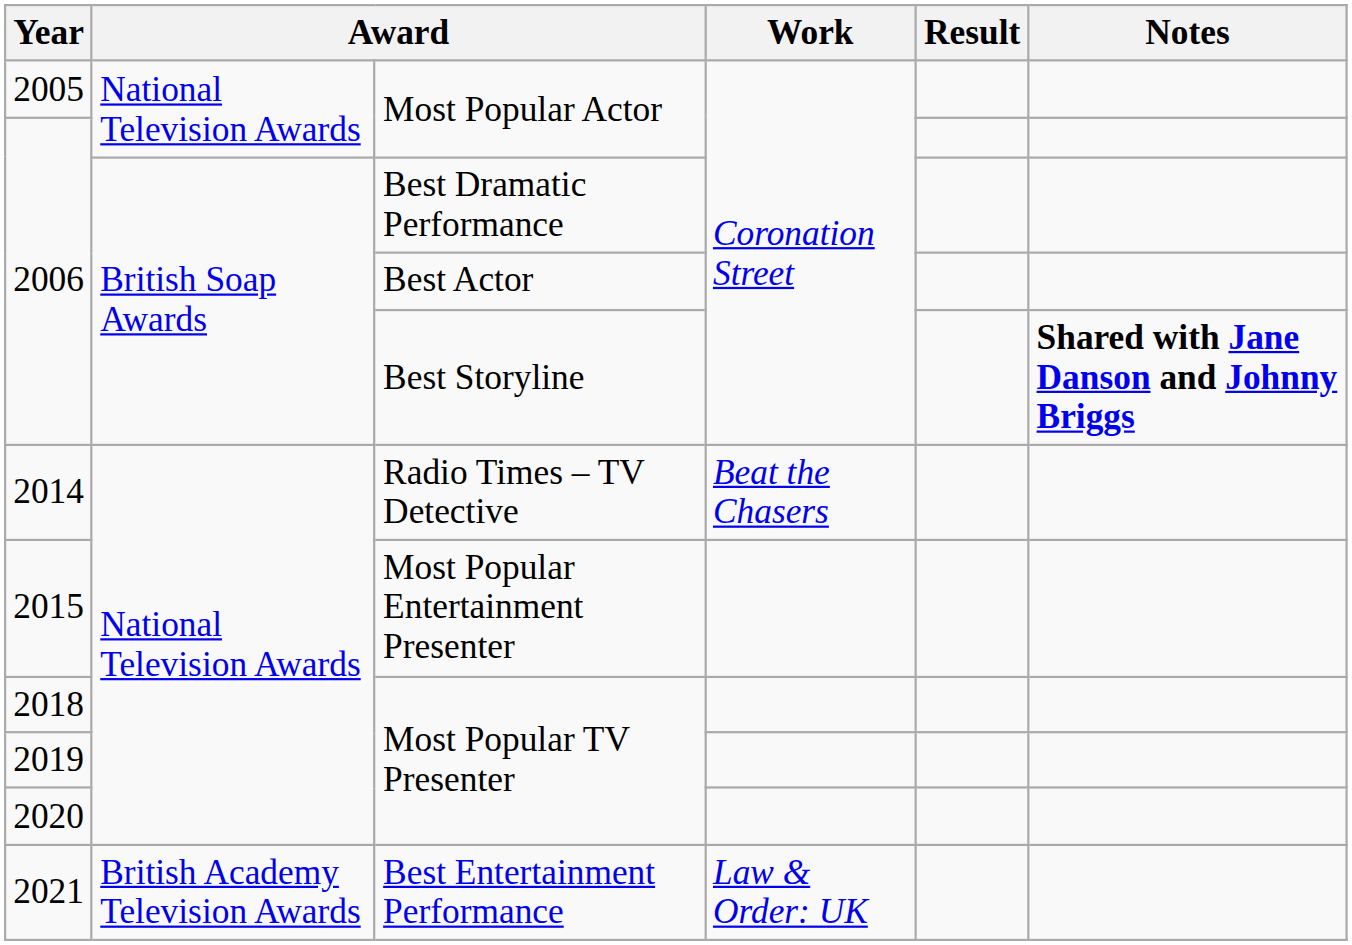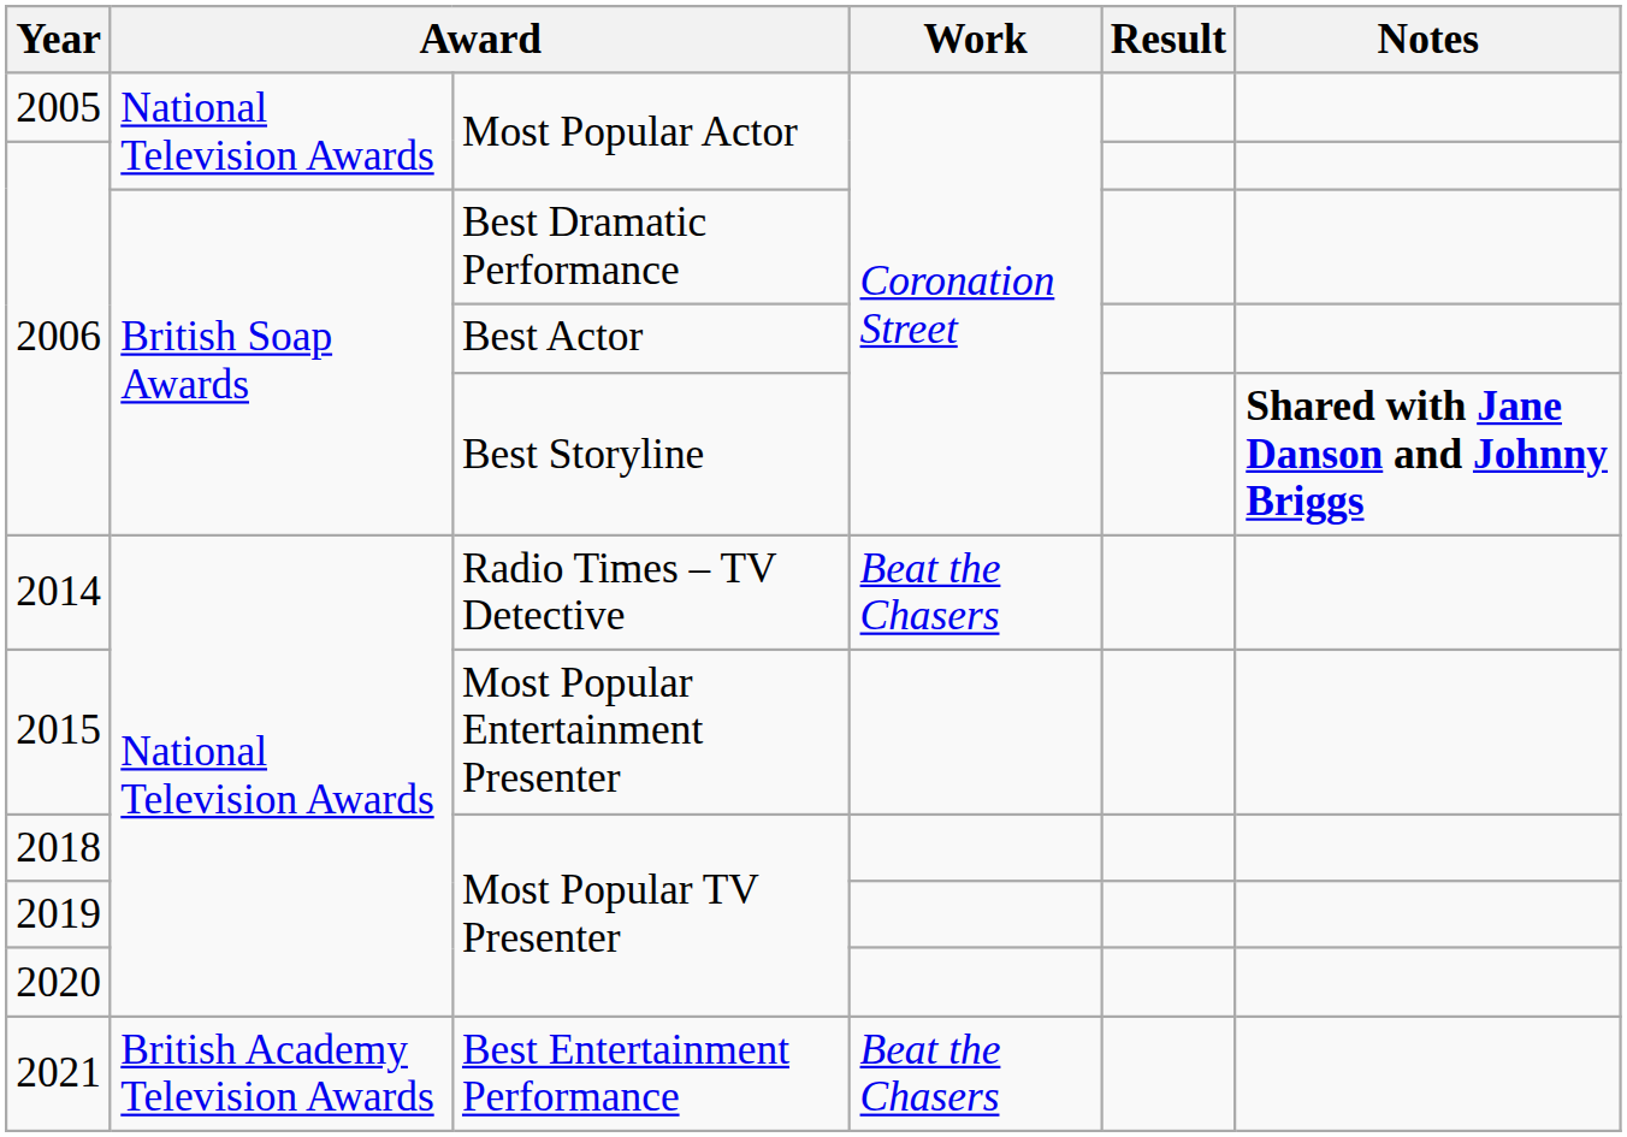2021 | Work: Law & Order: UK -> Beat the Chasers
